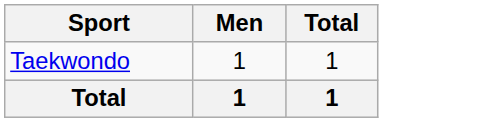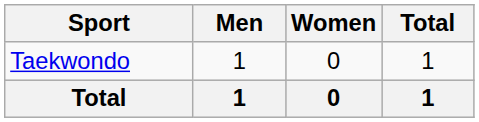+ column: Women | 0 | 0
